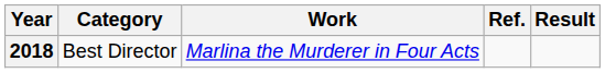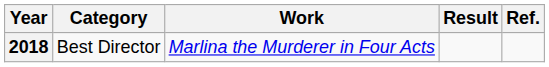columns swapped: Result <-> Ref.
